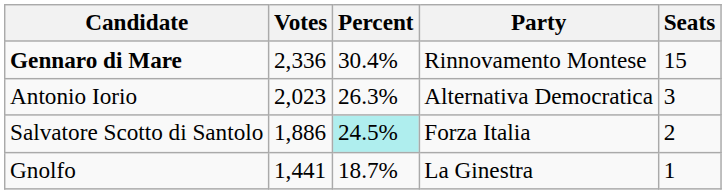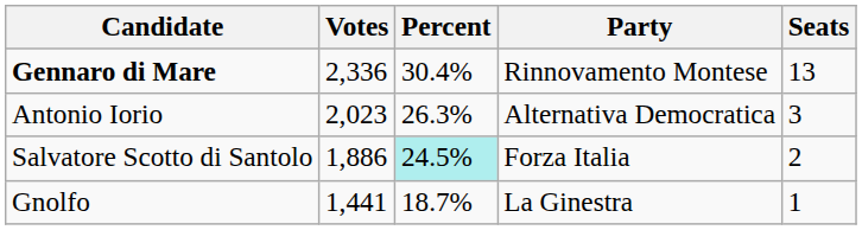Gennaro di Mare | Seats: 15 -> 13
